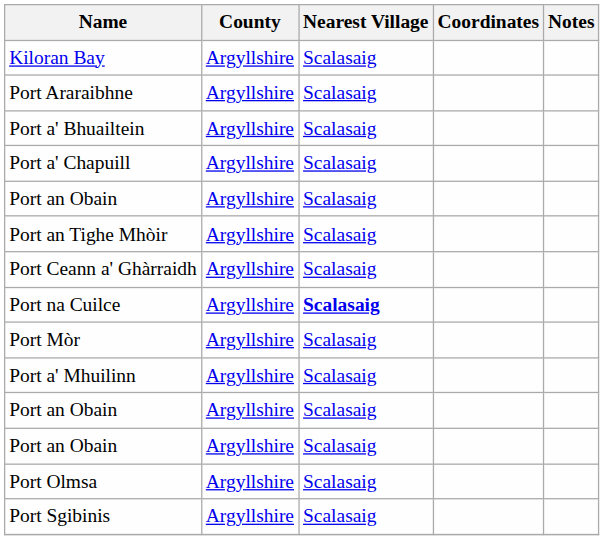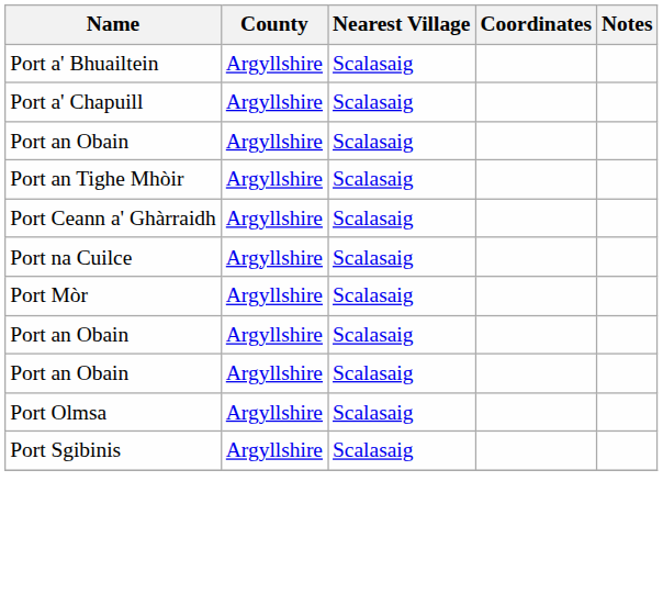- row: Kiloran Bay | Argyllshire | Scalasaig
- row: Port Araraibhne | Argyllshire | Scalasaig
Port na Cuilce | Nearest Village: bold -> normal
- row: Port a' Mhuilinn | Argyllshire | Scalasaig
